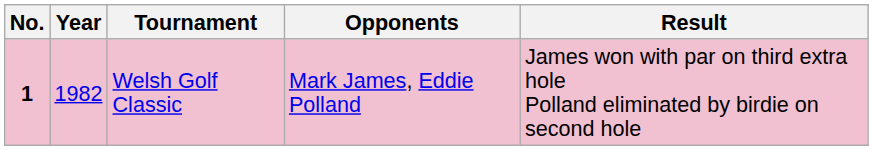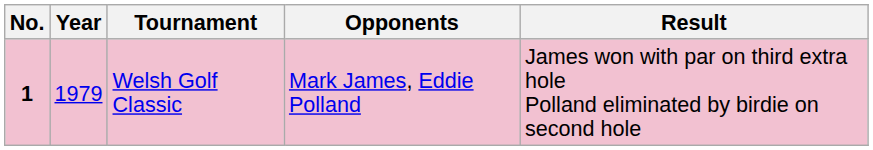Welsh Golf Classic | Year: 1982 -> 1979
